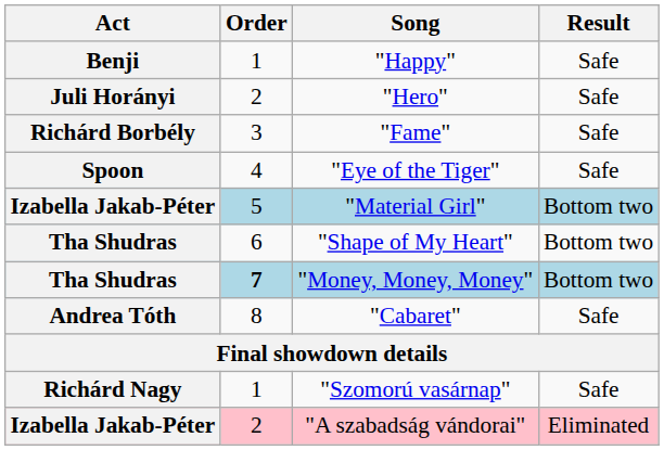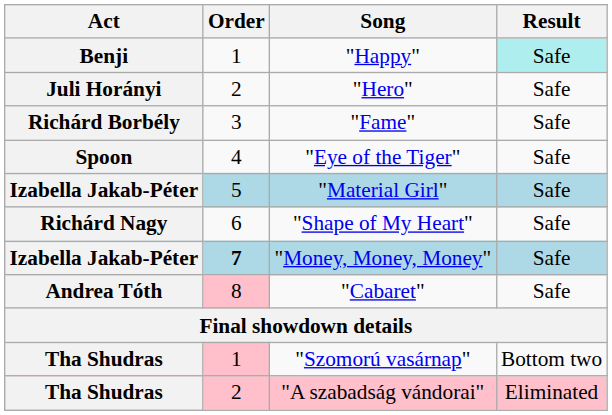"Happy" | Result: no background -> paleturquoise background
"Material Girl" | Result: Bottom two -> Safe
"Shape of My Heart" | Act: Tha Shudras -> Richárd Nagy
"Shape of My Heart" | Result: Bottom two -> Safe
"Money, Money, Money" | Act: Tha Shudras -> Izabella Jakab-Péter
"Money, Money, Money" | Result: Bottom two -> Safe
"Cabaret" | Order: no background -> pink background
"Szomorú vasárnap" | Act: Richárd Nagy -> Tha Shudras
"Szomorú vasárnap" | Order: no background -> pink background
"Szomorú vasárnap" | Result: Safe -> Bottom two
"A szabadság vándorai" | Act: Izabella Jakab-Péter -> Tha Shudras
